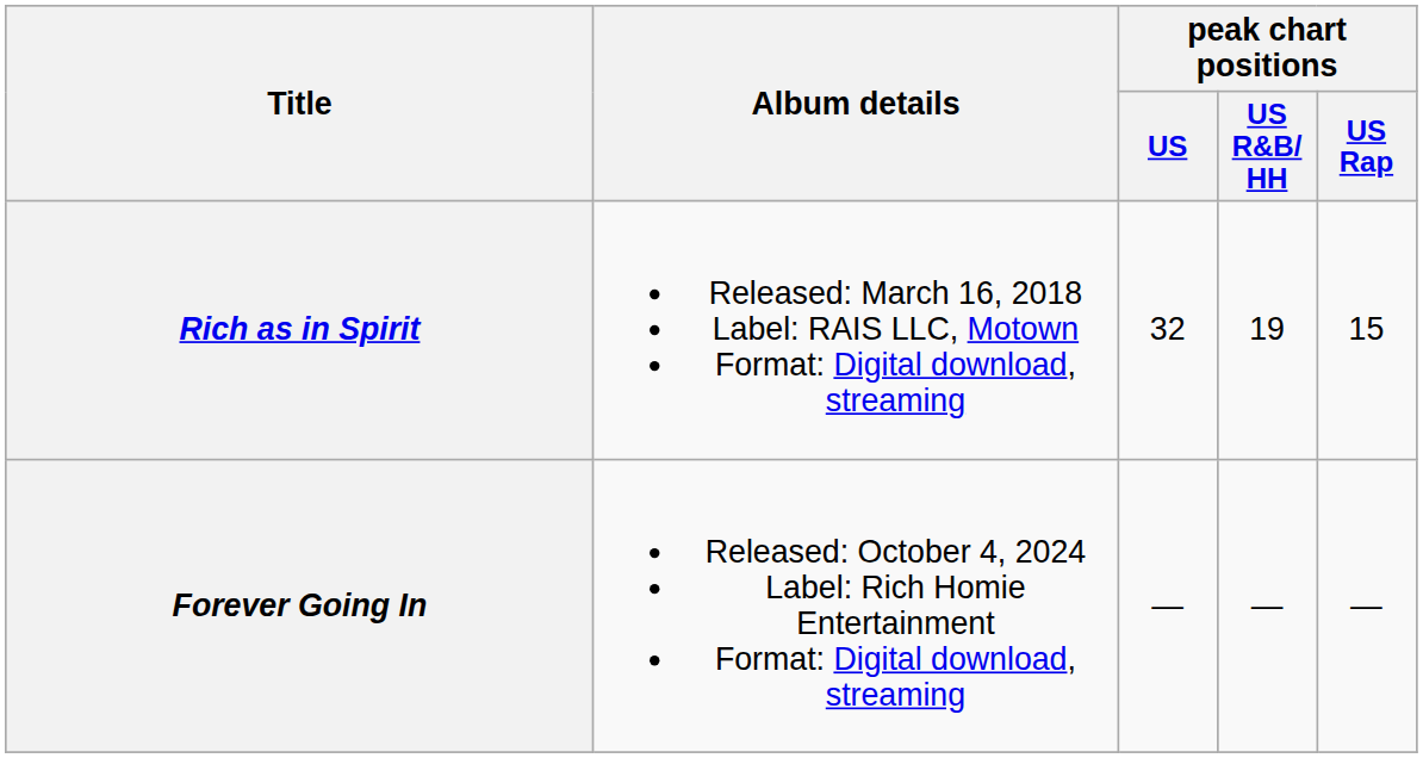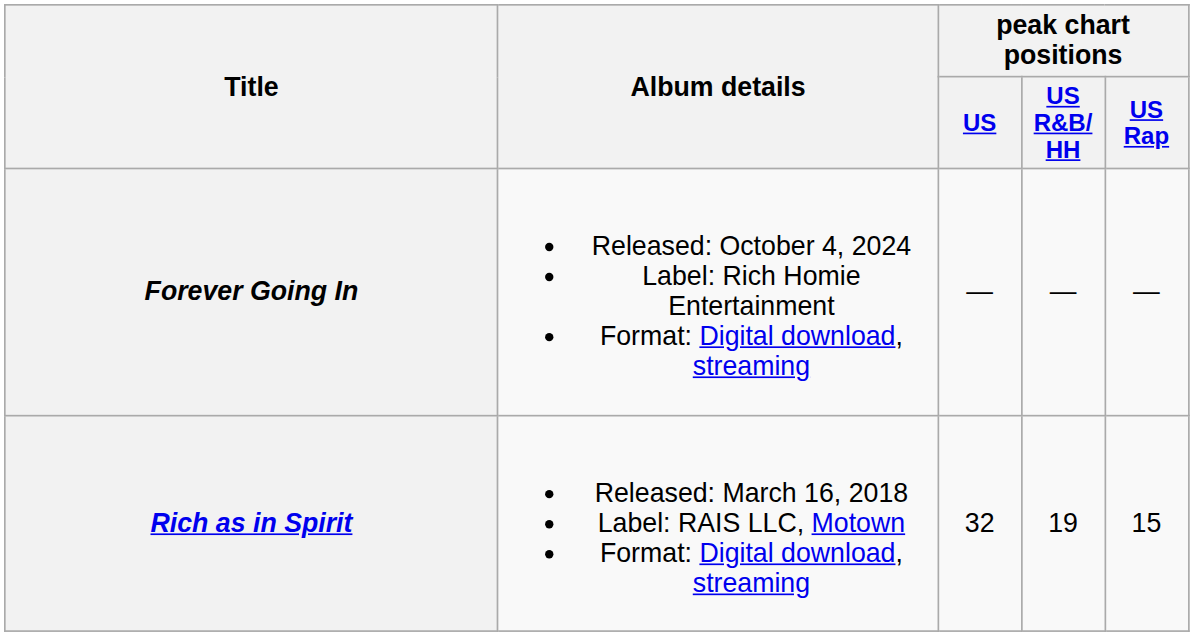rows swapped: Rich as in Spirit <-> Forever Going In
